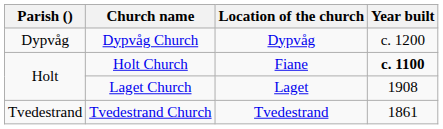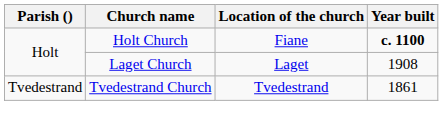- row: Dypvåg | Dypvåg Church | Dypvåg | c. 1200
